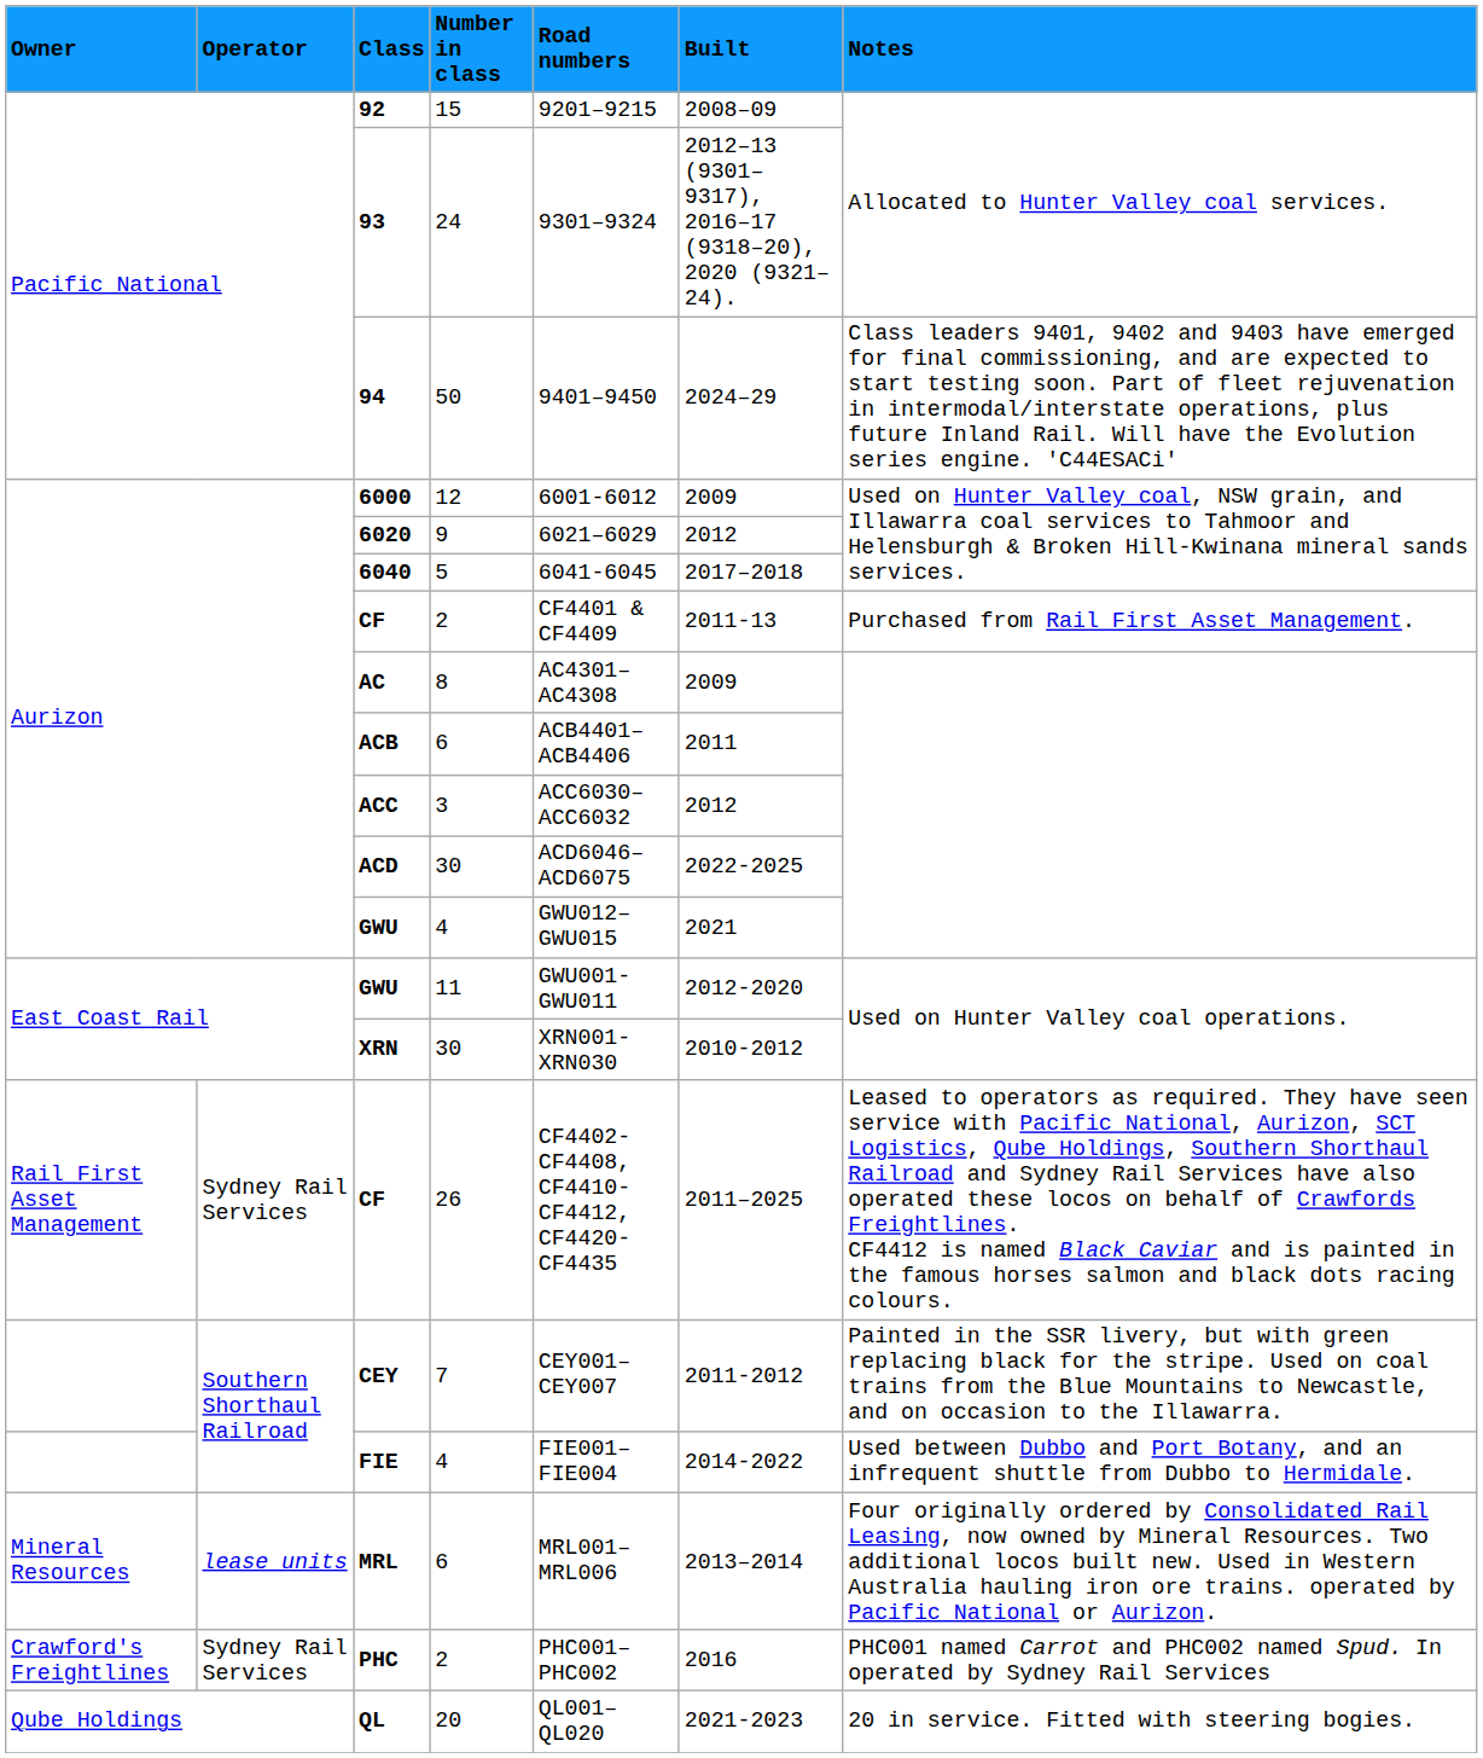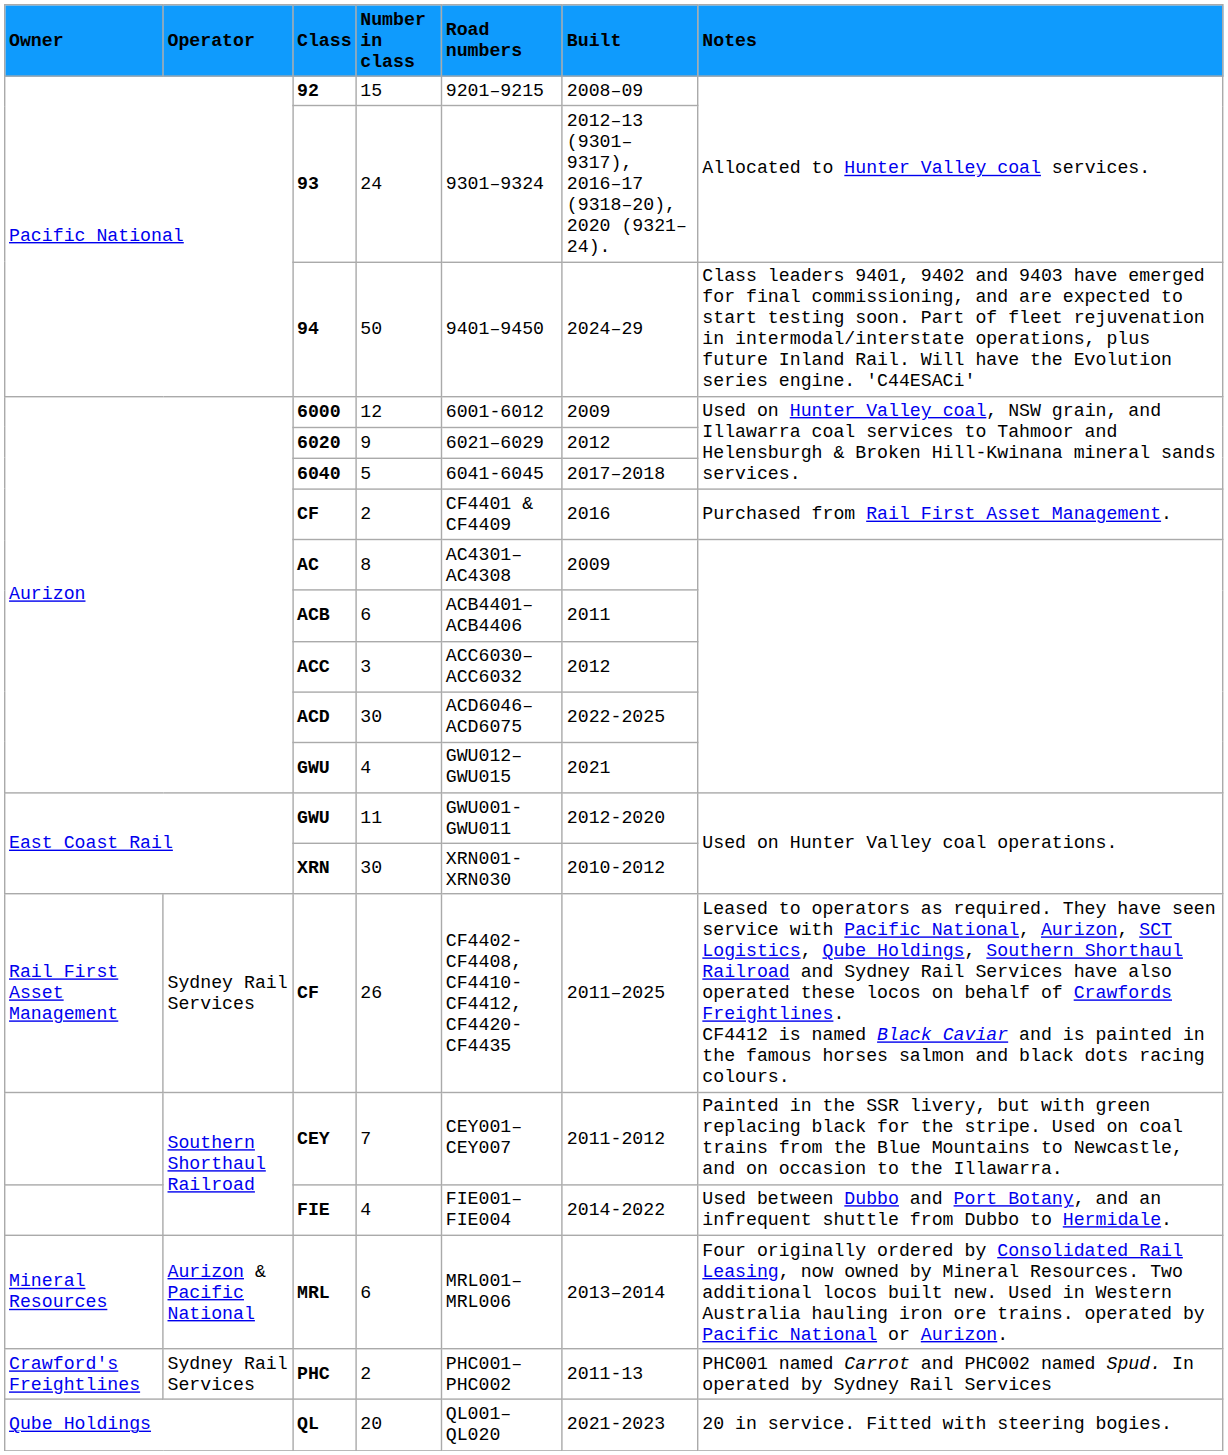CF / 2 | Built: 2011-13 -> 2016
MRL | Operator: lease units -> Aurizon & Pacific National
PHC | Built: 2016 -> 2011-13
